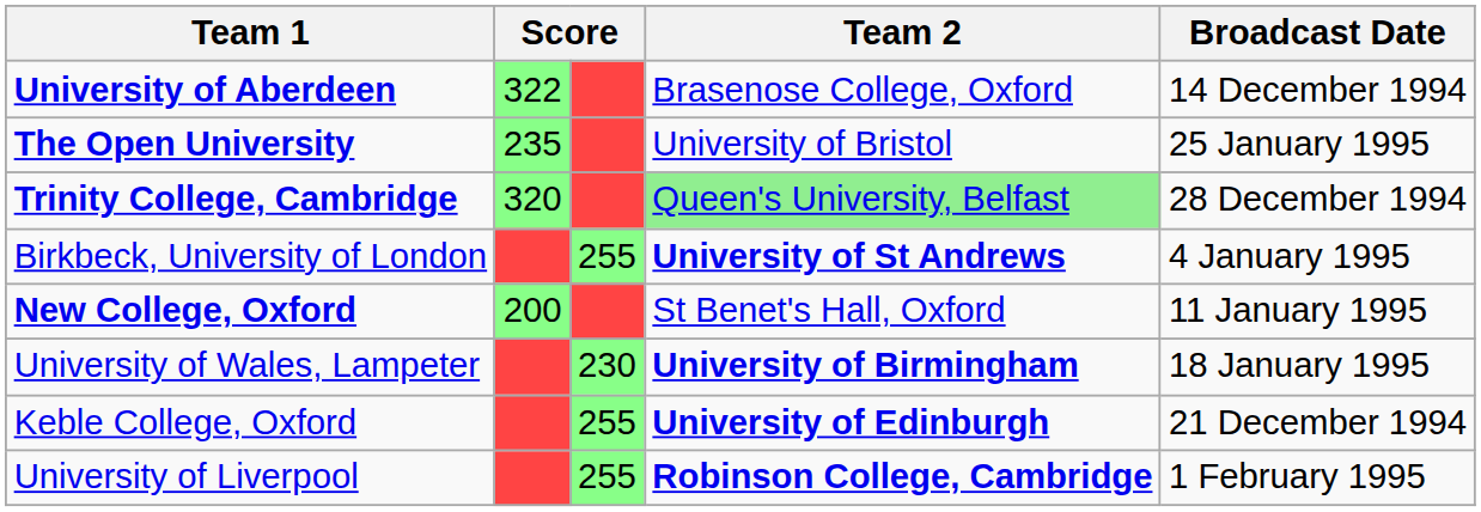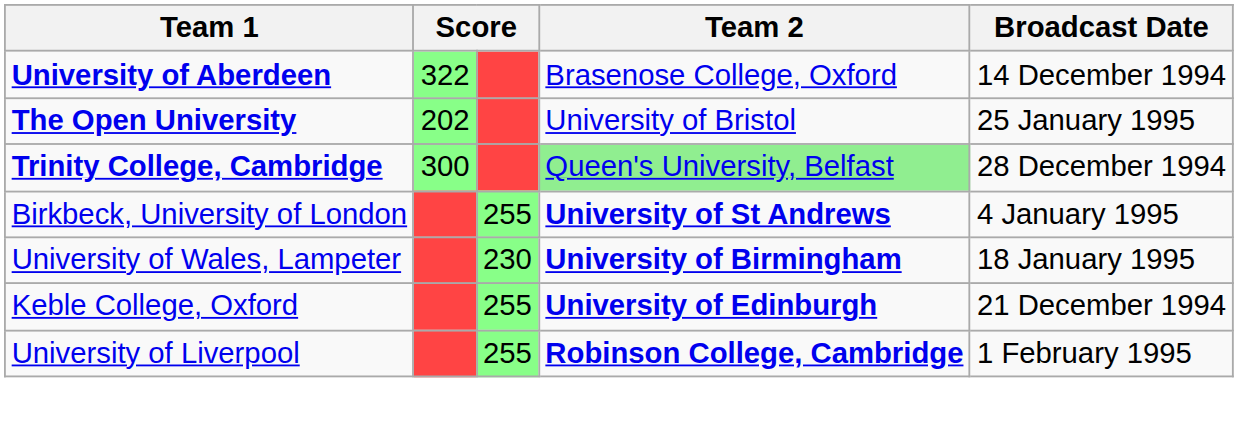The Open University | column 2: 235 -> 202
Trinity College, Cambridge | column 2: 320 -> 300
- row: New College, Oxford | 200 | St Benet's Hall, Oxford | 11 January 1995
